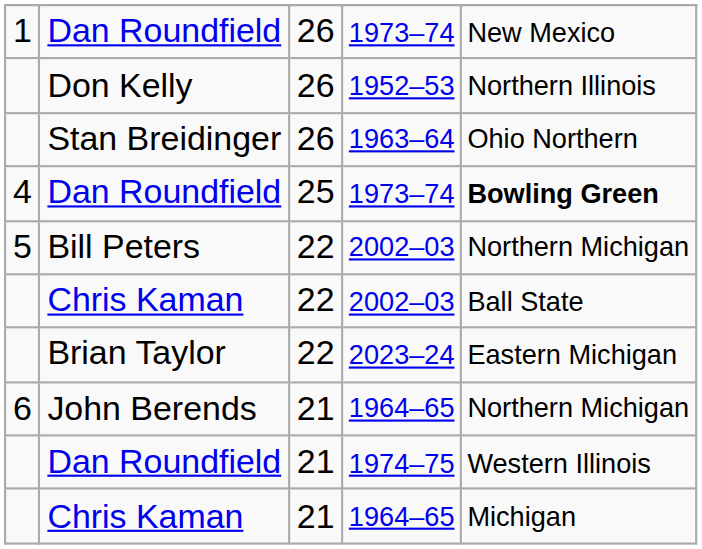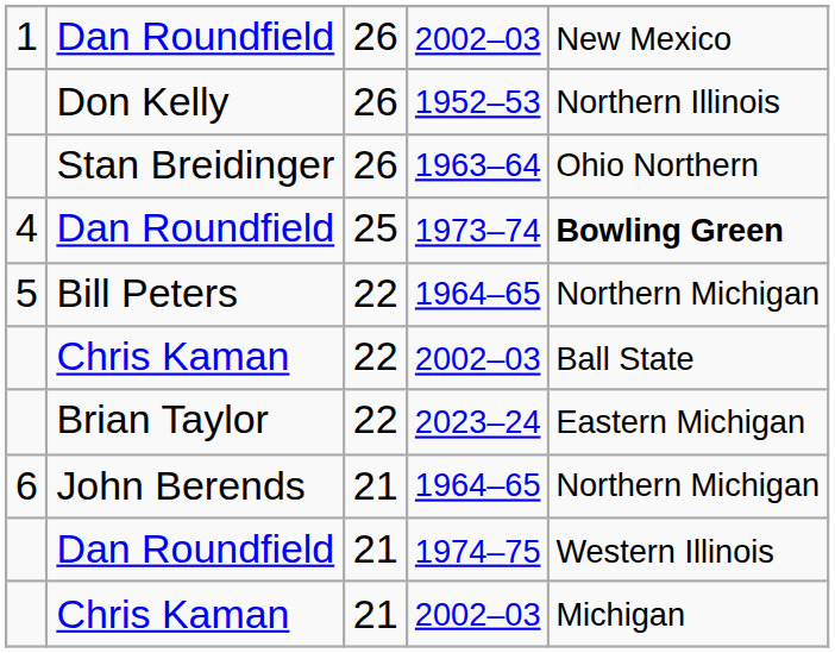Dan Roundfield / 26 | column 4: 1973–74 -> 2002–03
Bill Peters | column 4: 2002–03 -> 1964–65
Chris Kaman / 21 | column 4: 1964–65 -> 2002–03
